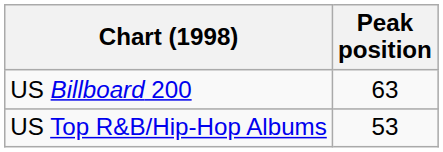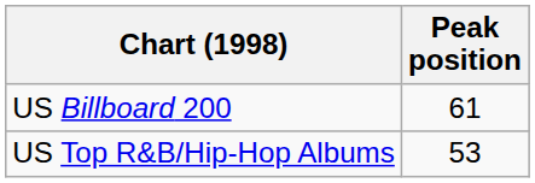US Billboard 200 | Peak position: 63 -> 61
